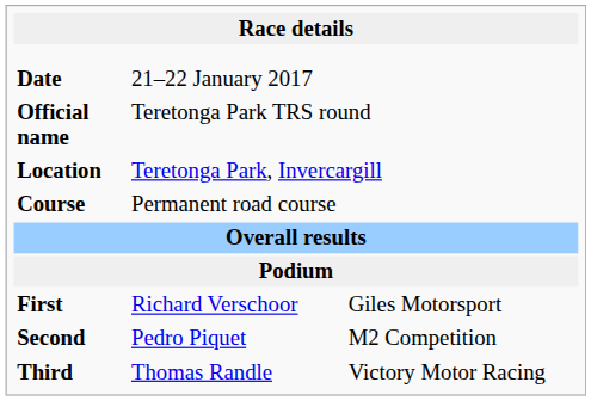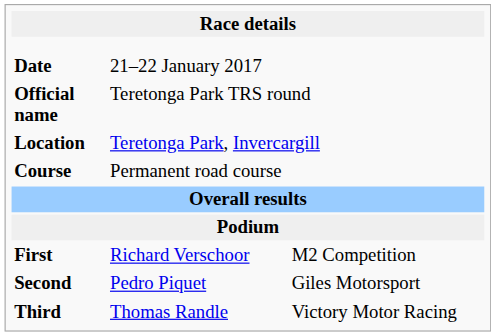First | column 3: Giles Motorsport -> M2 Competition
Second | column 3: M2 Competition -> Giles Motorsport
